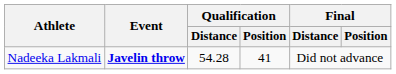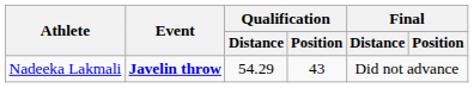Nadeeka Lakmali | Qualification / Distance: 54.28 -> 54.29
Nadeeka Lakmali | Qualification / Position: 41 -> 43
